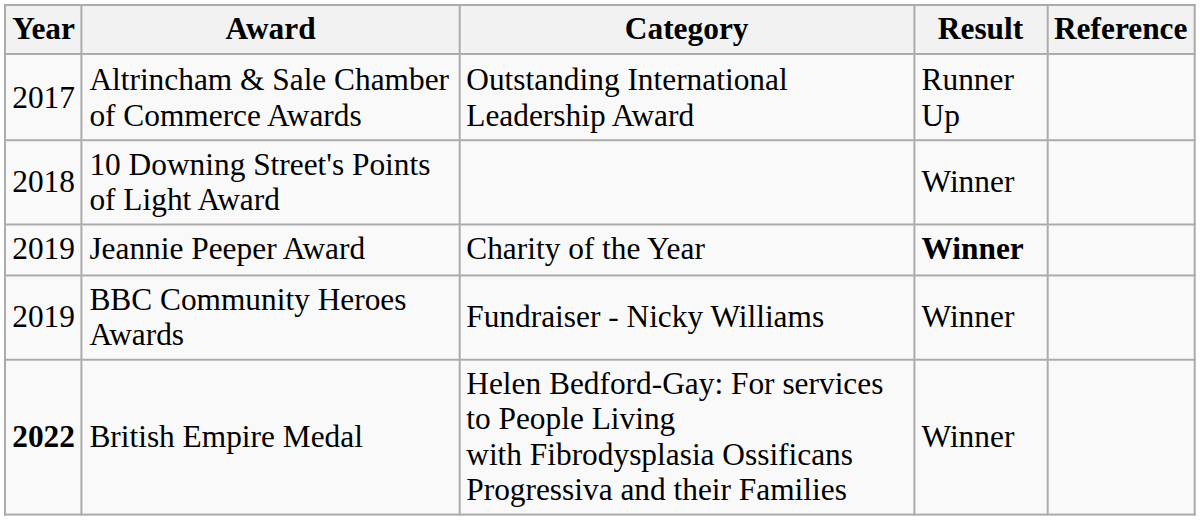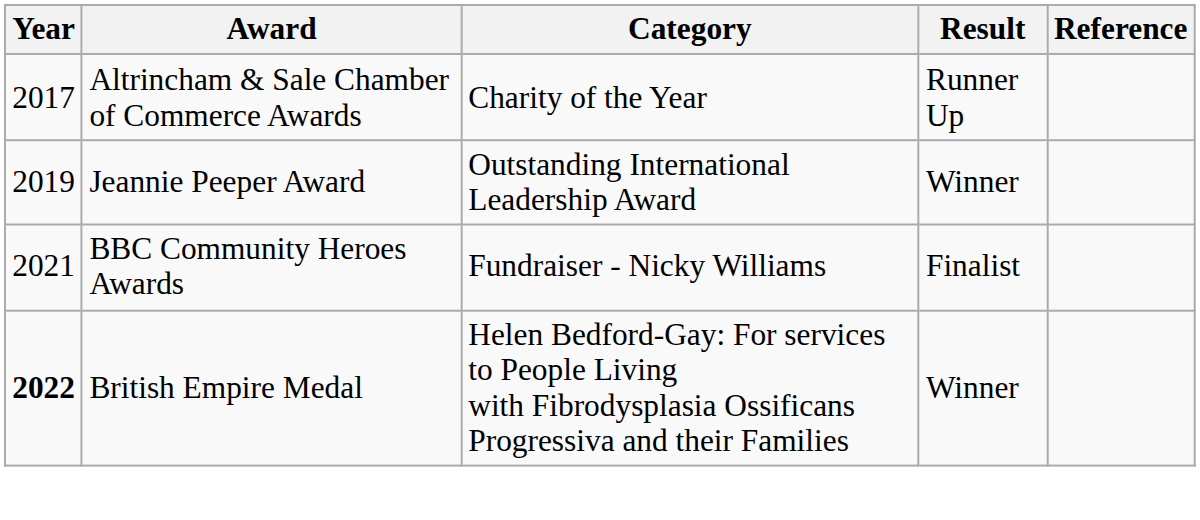Altrincham & Sale Chamber of Commerce Awards | Category: Outstanding International Leadership Award -> Charity of the Year
- row: 2018 | 10 Downing Street's Points of Light Award | Winner
Jeannie Peeper Award | Category: Charity of the Year -> Outstanding International Leadership Award
Jeannie Peeper Award | Result: bold -> normal
BBC Community Heroes Awards | Year: 2019 -> 2021
BBC Community Heroes Awards | Result: Winner -> Finalist
